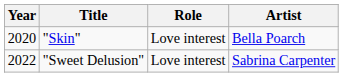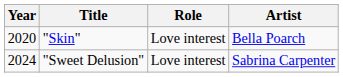"Sweet Delusion" | Year: 2022 -> 2024
